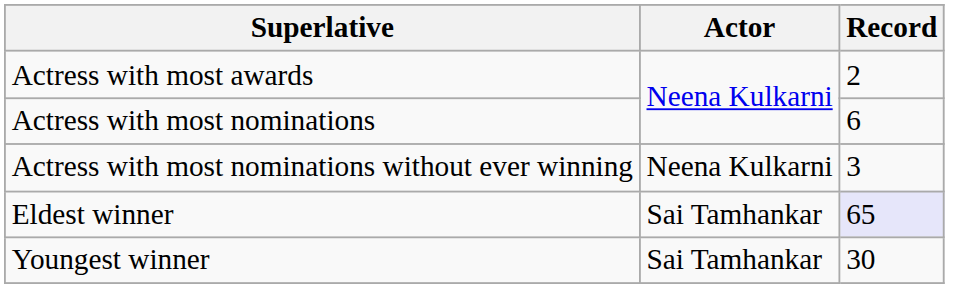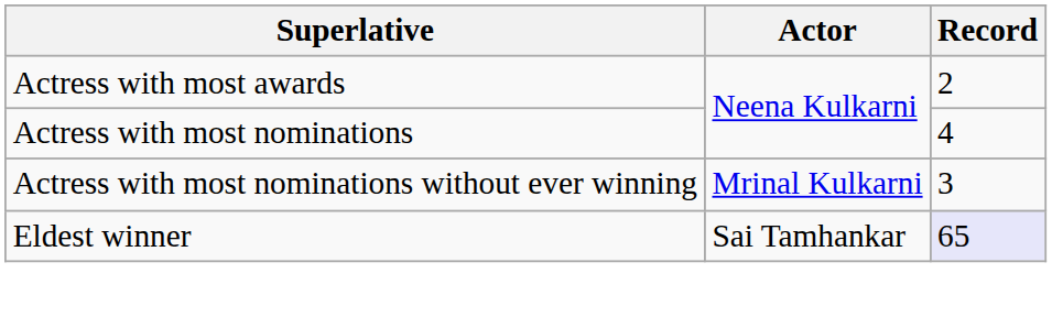Actress with most nominations | Record: 6 -> 4
Actress with most nominations without ever winning | Actor: Neena Kulkarni -> Mrinal Kulkarni
- row: Youngest winner | Sai Tamhankar | 30
